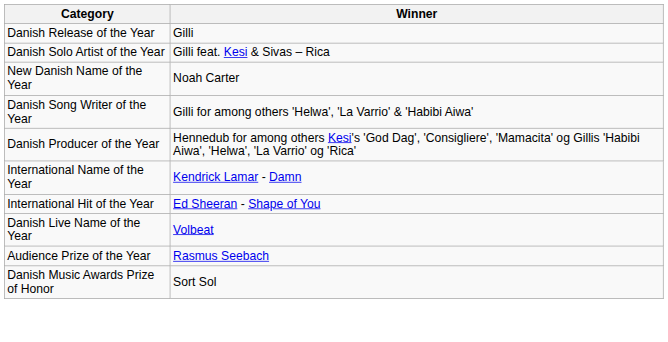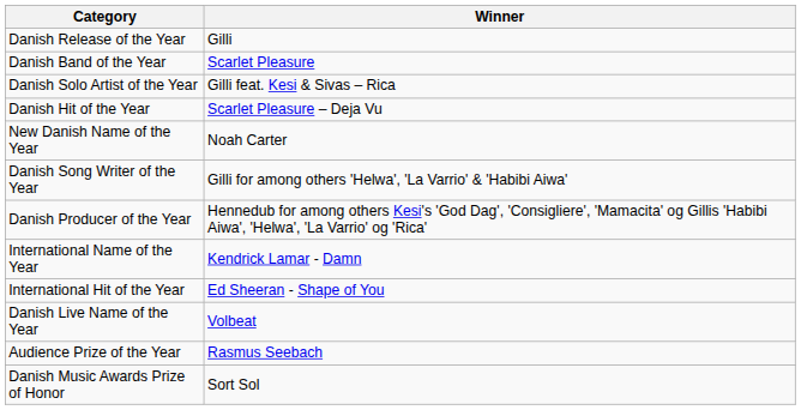+ row: Danish Band of the Year | Scarlet Pleasure
+ row: Danish Hit of the Year | Scarlet Pleasure – Deja Vu
